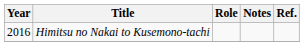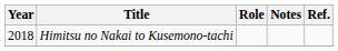Himitsu no Nakai to Kusemono-tachi | Year: 2016 -> 2018
